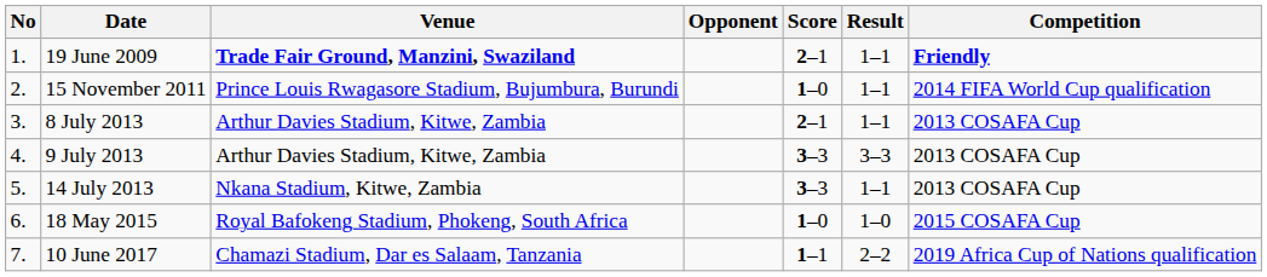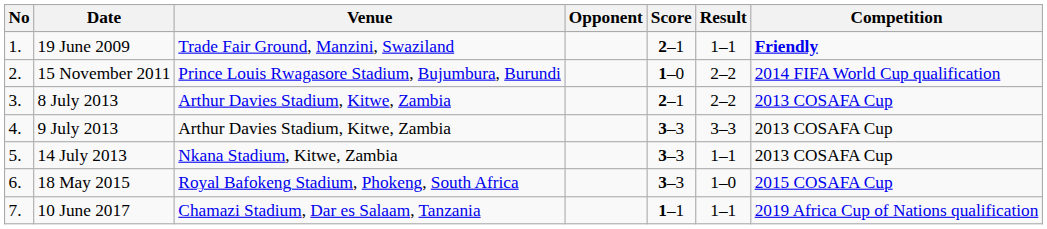19 June 2009 | Venue: bold -> normal
15 November 2011 | Result: 1–1 -> 2–2
8 July 2013 | Result: 1–1 -> 2–2
18 May 2015 | Score: 1–0 -> 3–3
10 June 2017 | Result: 2–2 -> 1–1
